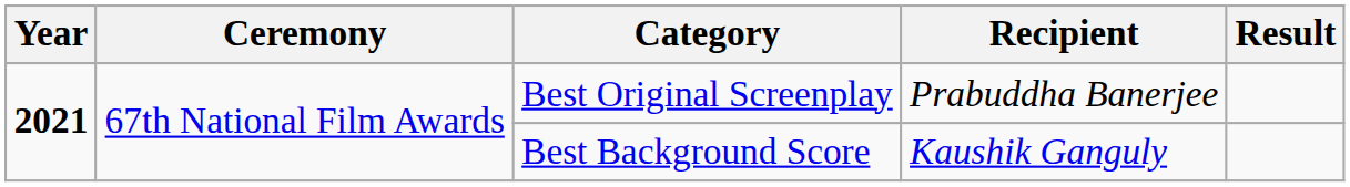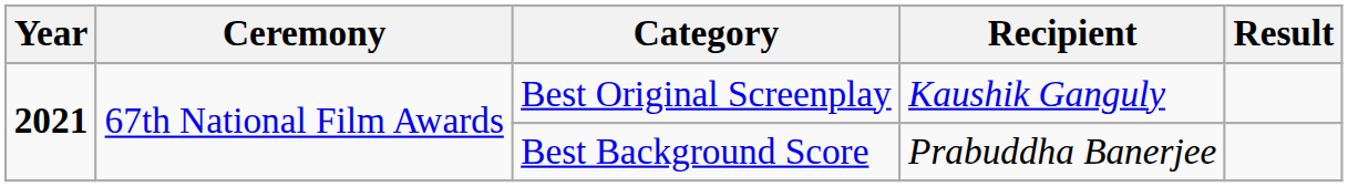Best Original Screenplay | Recipient: Prabuddha Banerjee -> Kaushik Ganguly
Best Background Score | Recipient: Kaushik Ganguly -> Prabuddha Banerjee
